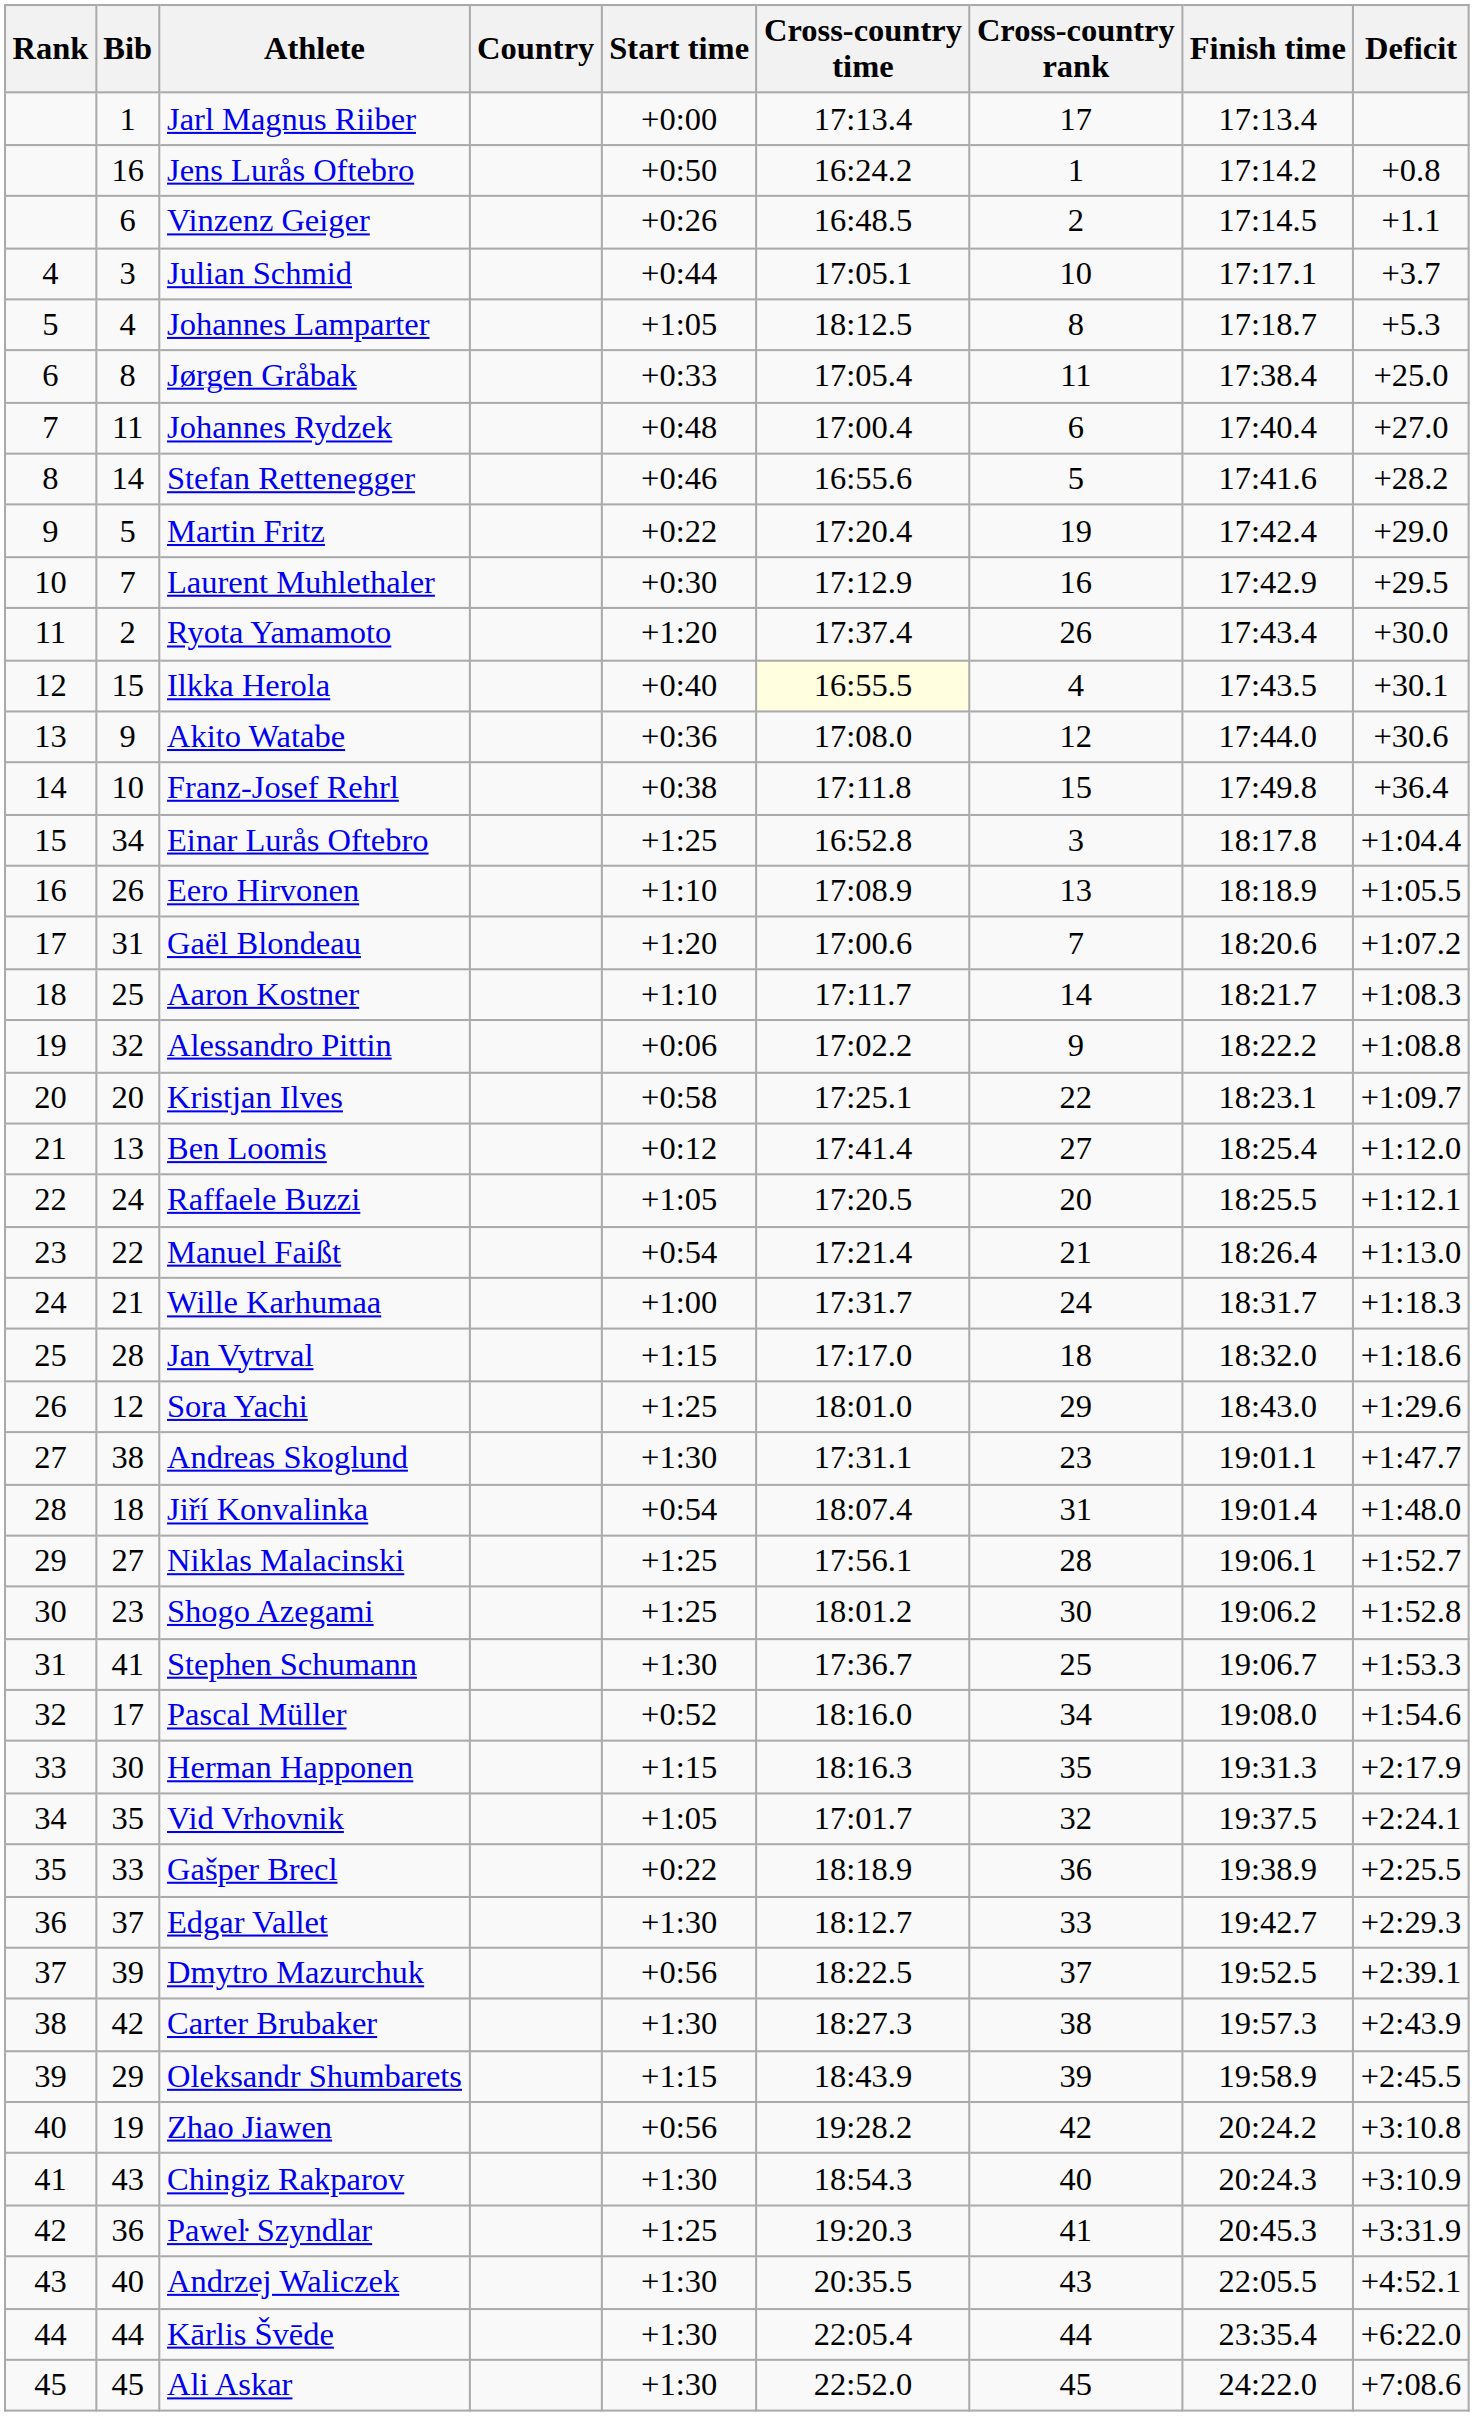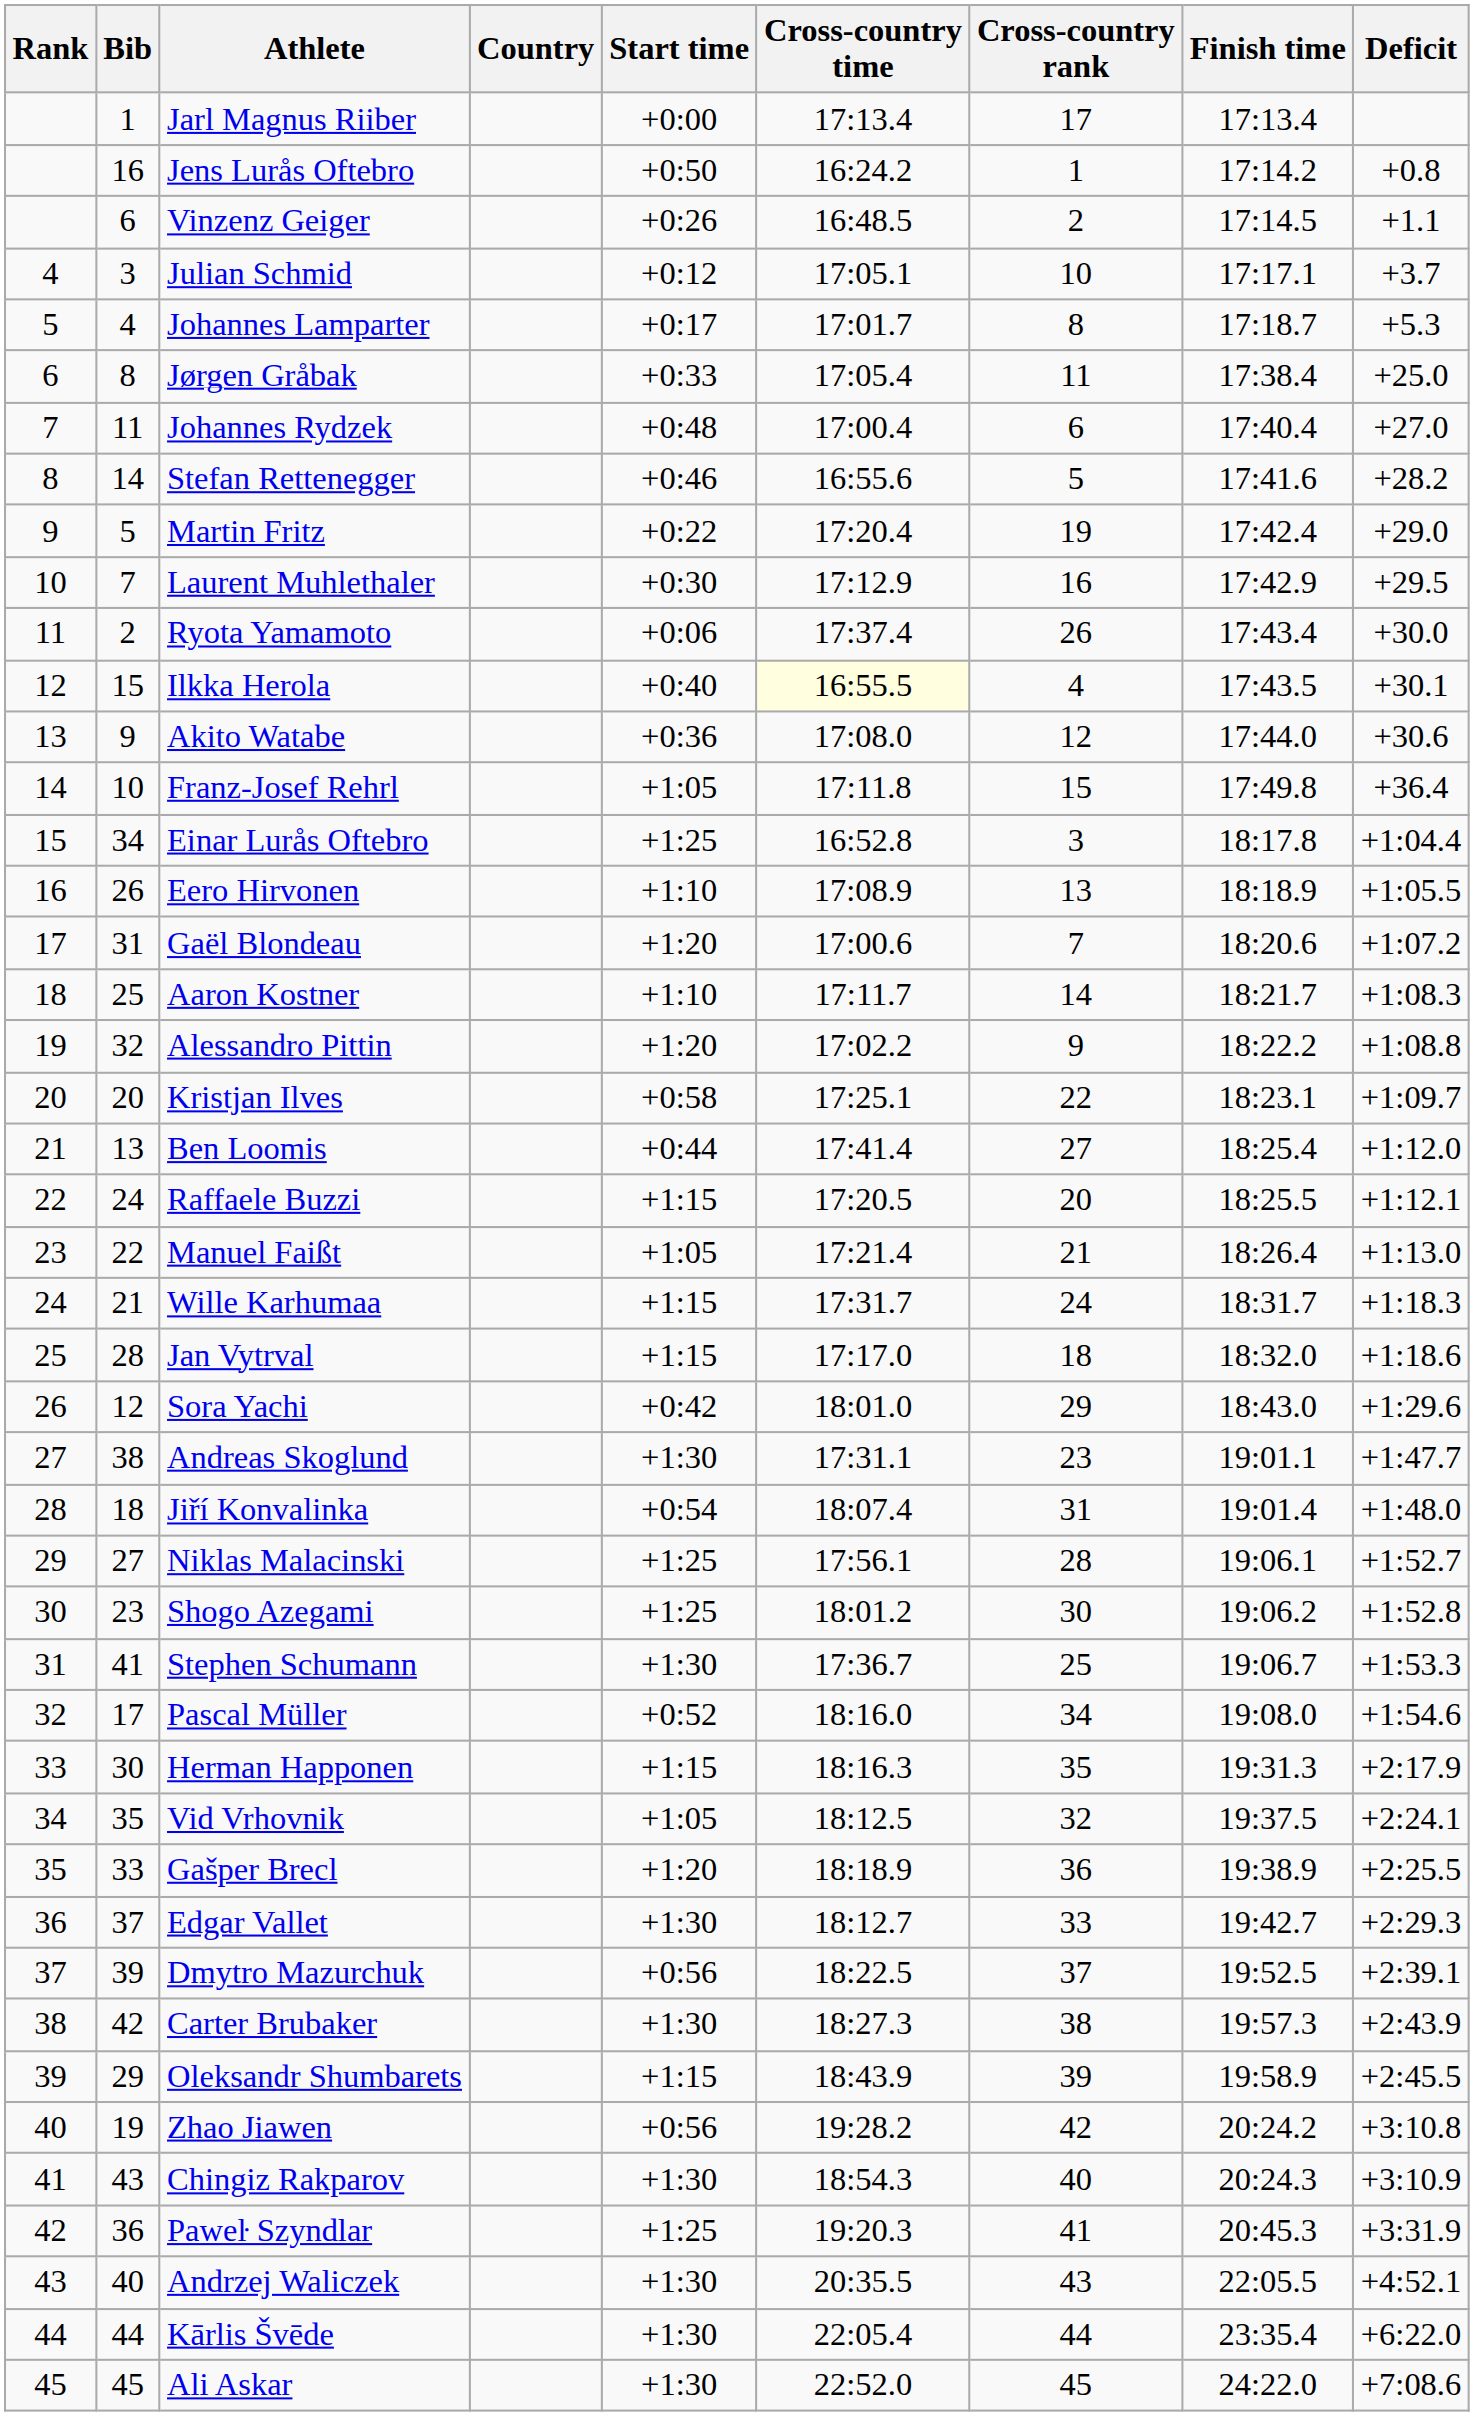Julian Schmid | Start time: +0:44 -> +0:12
Johannes Lamparter | Start time: +1:05 -> +0:17
Johannes Lamparter | Cross-country time: 18:12.5 -> 17:01.7
Ryota Yamamoto | Start time: +1:20 -> +0:06
Franz-Josef Rehrl | Start time: +0:38 -> +1:05
Alessandro Pittin | Start time: +0:06 -> +1:20
Ben Loomis | Start time: +0:12 -> +0:44
Raffaele Buzzi | Start time: +1:05 -> +1:15
Manuel Faißt | Start time: +0:54 -> +1:05
Wille Karhumaa | Start time: +1:00 -> +1:15
Sora Yachi | Start time: +1:25 -> +0:42
Vid Vrhovnik | Cross-country time: 17:01.7 -> 18:12.5
Gašper Brecl | Start time: +0:22 -> +1:20
